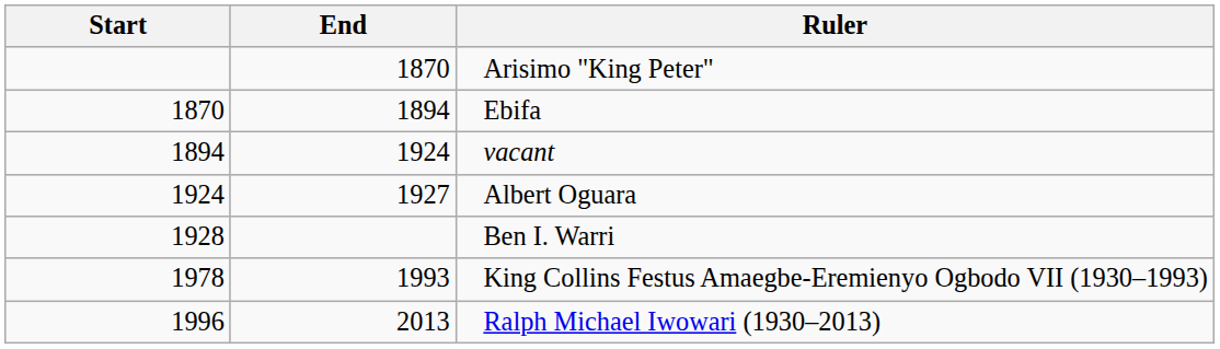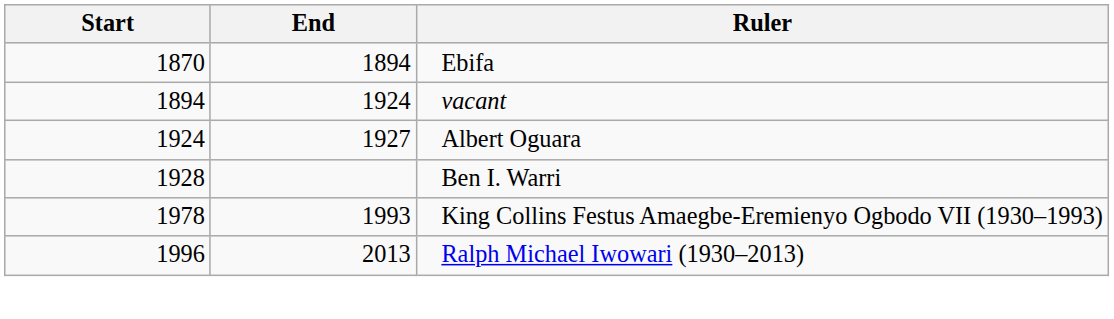- row: 1870 | Arisimo "King Peter"
